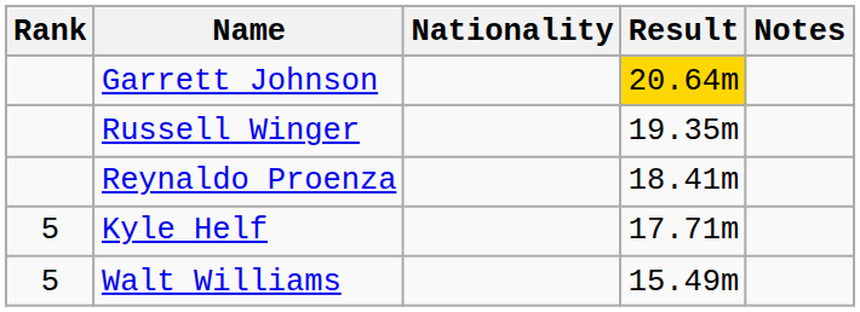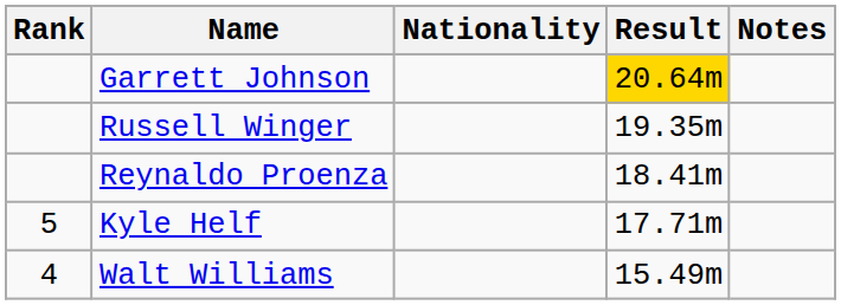Walt Williams | Rank: 5 -> 4
